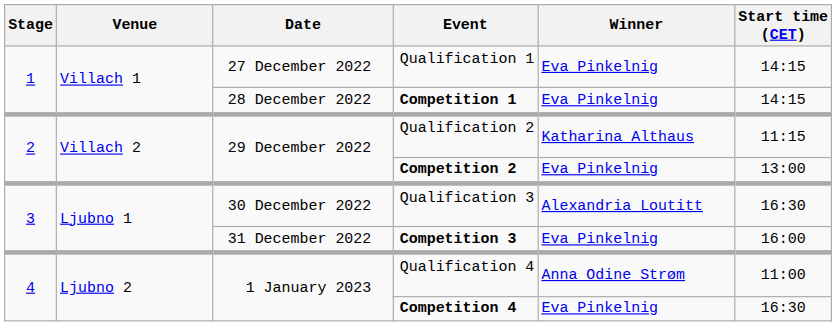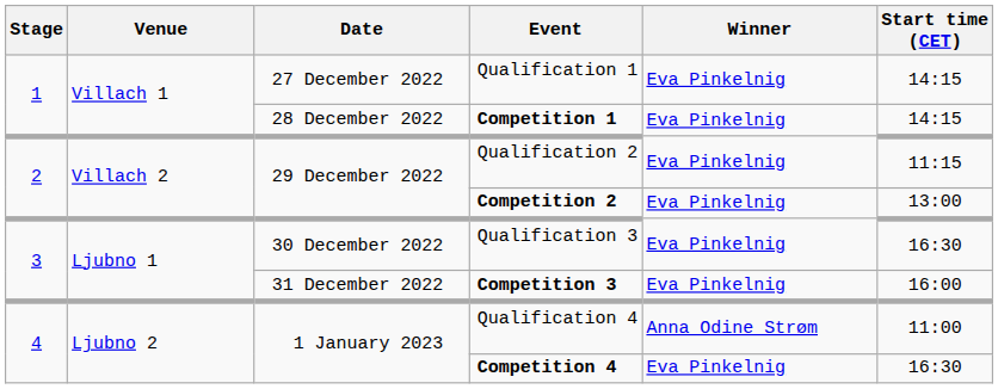Qualification 2 | Winner: Katharina Althaus -> Eva Pinkelnig
Qualification 3 | Winner: Alexandria Loutitt -> Eva Pinkelnig
